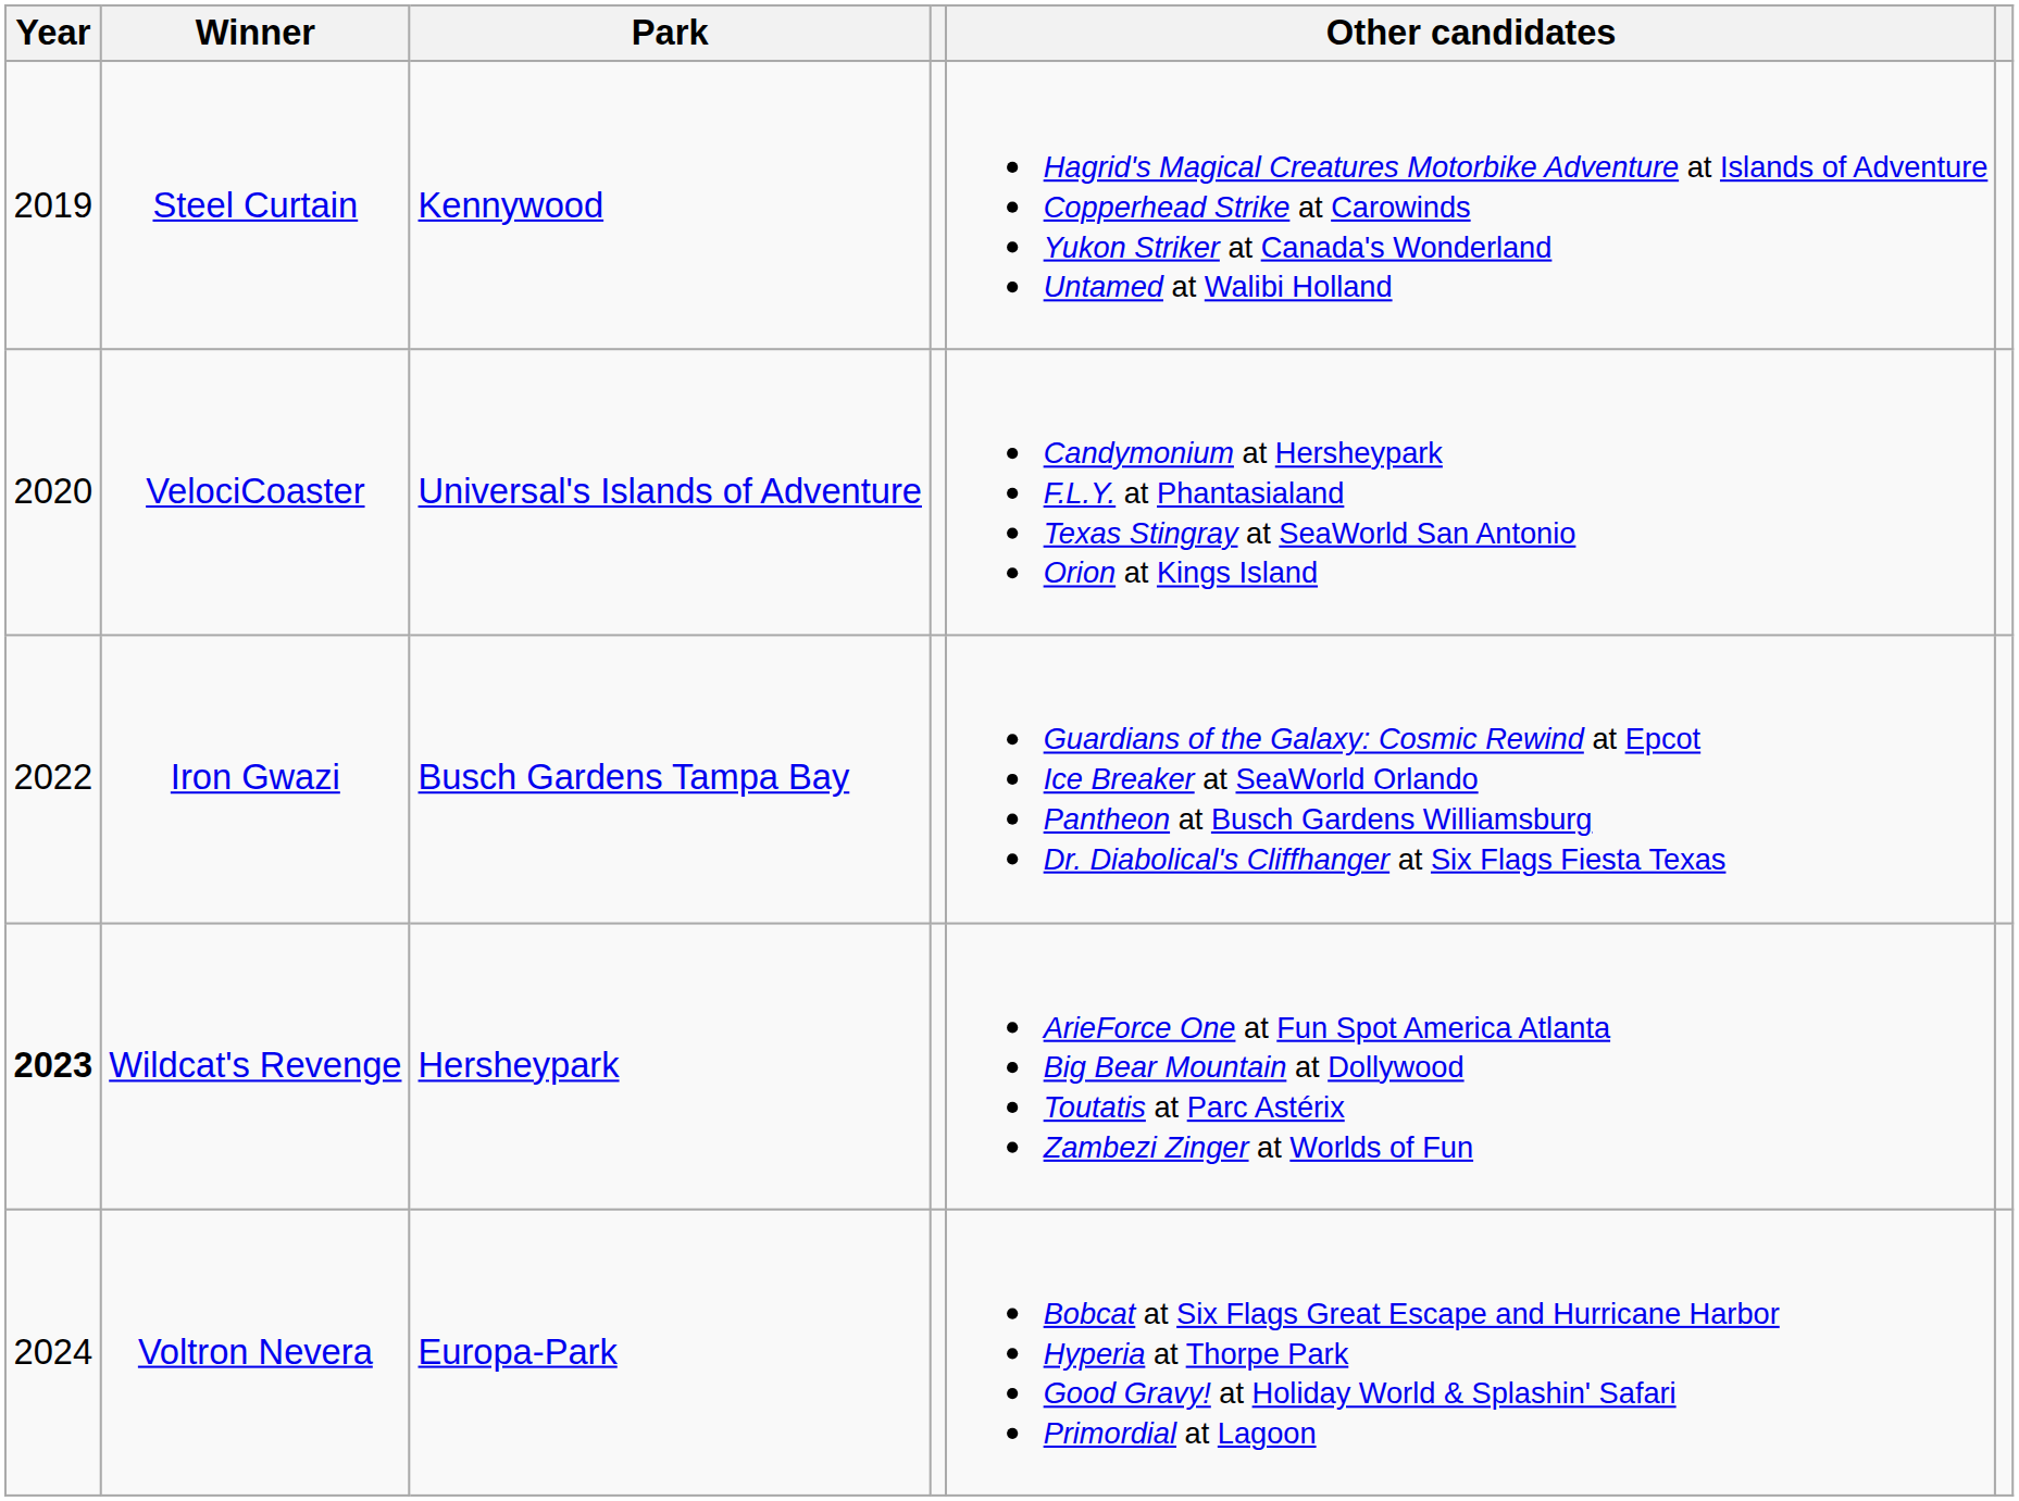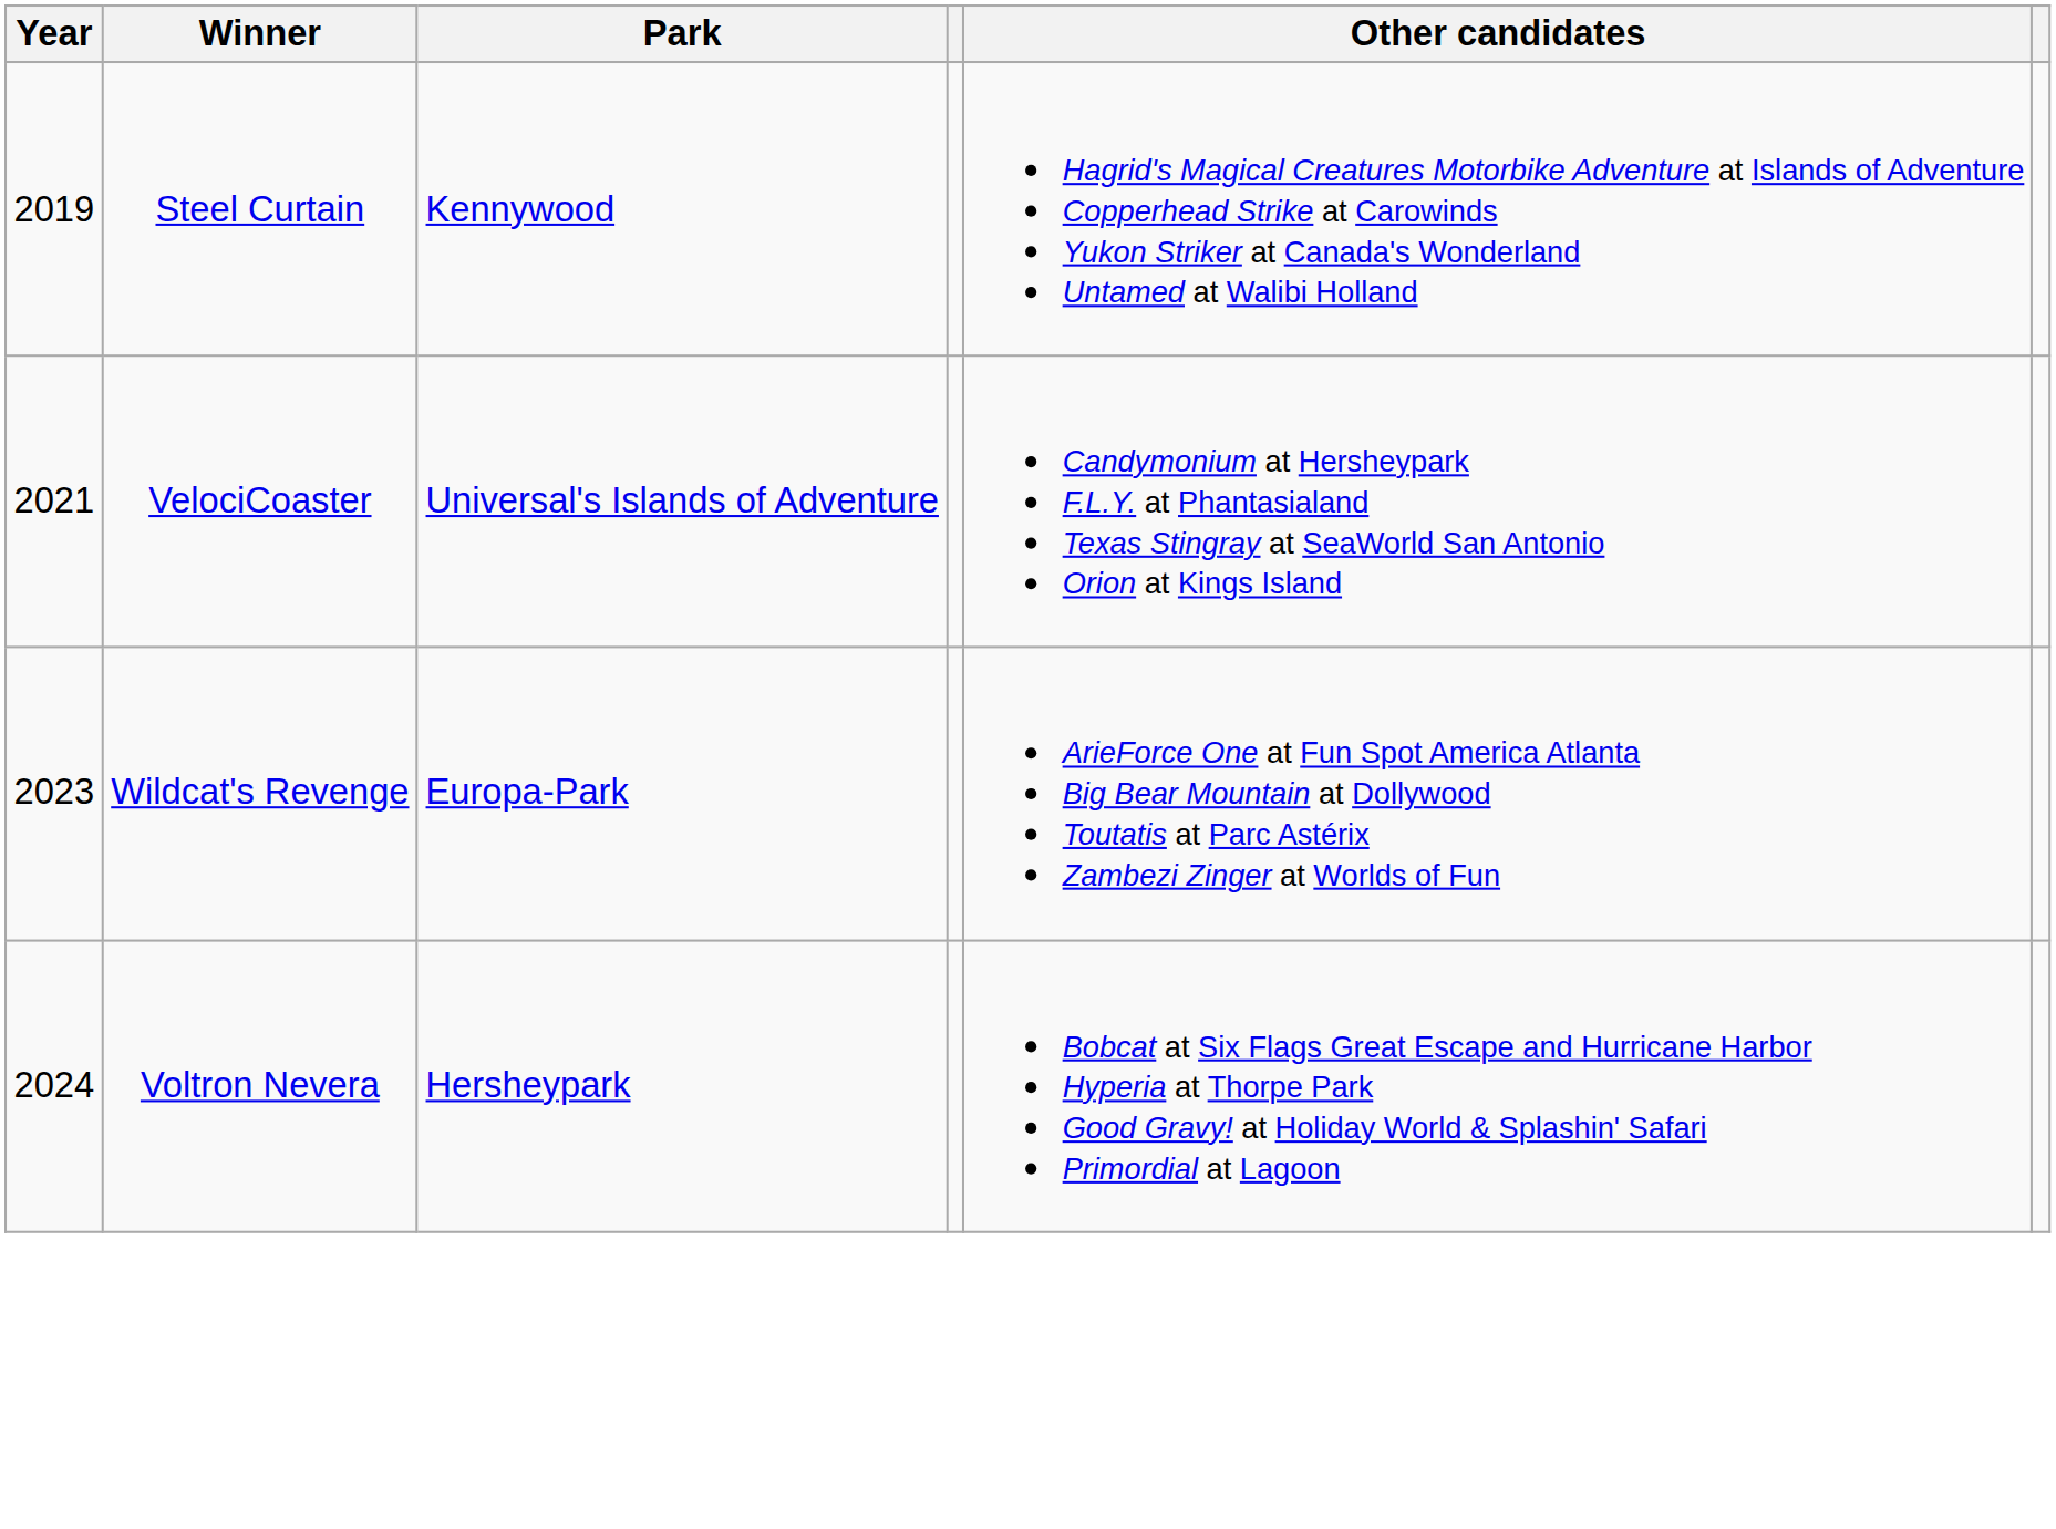VelociCoaster | Year: 2020 -> 2021
- row: 2022 | Iron Gwazi | Busch Gardens Tampa Bay | Guardians of the Galaxy: Cosmic Rewind at Epcot Ice Breaker at SeaWorld Orlando Pantheon at Busch Gardens Williamsburg Dr. Diabolical's Cliffhanger at Six Flags Fiesta Texas
Wildcat's Revenge | Year: bold -> normal
Wildcat's Revenge | Park: Hersheypark -> Europa-Park
Voltron Nevera | Park: Europa-Park -> Hersheypark
